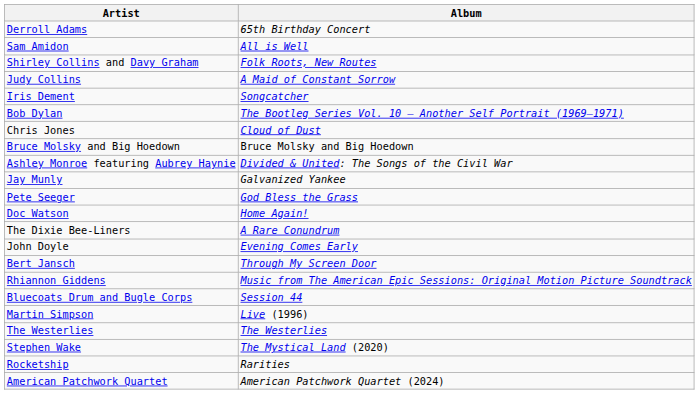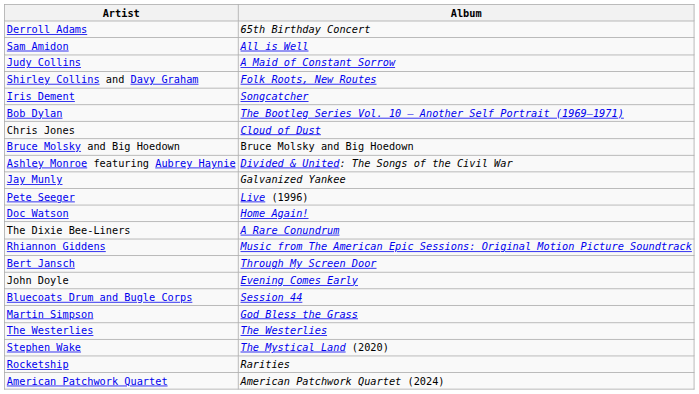rows swapped: Judy Collins <-> Shirley Collins and Davy Graham
Pete Seeger | Album: God Bless the Grass -> Live (1996)
rows swapped: John Doyle <-> Rhiannon Giddens
Martin Simpson | Album: Live (1996) -> God Bless the Grass
